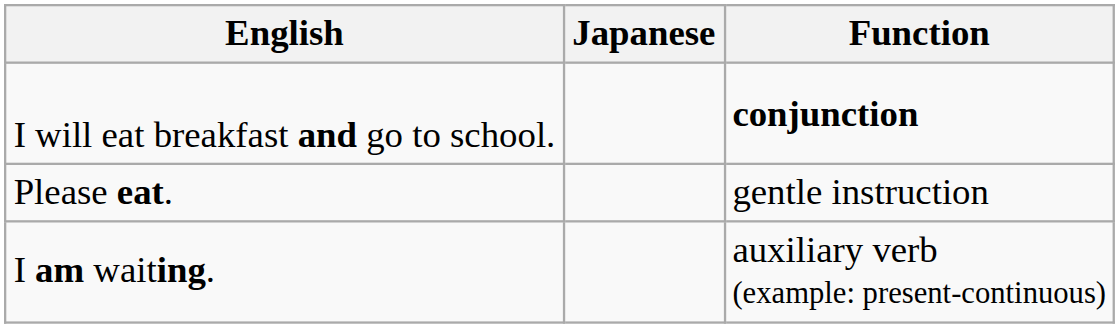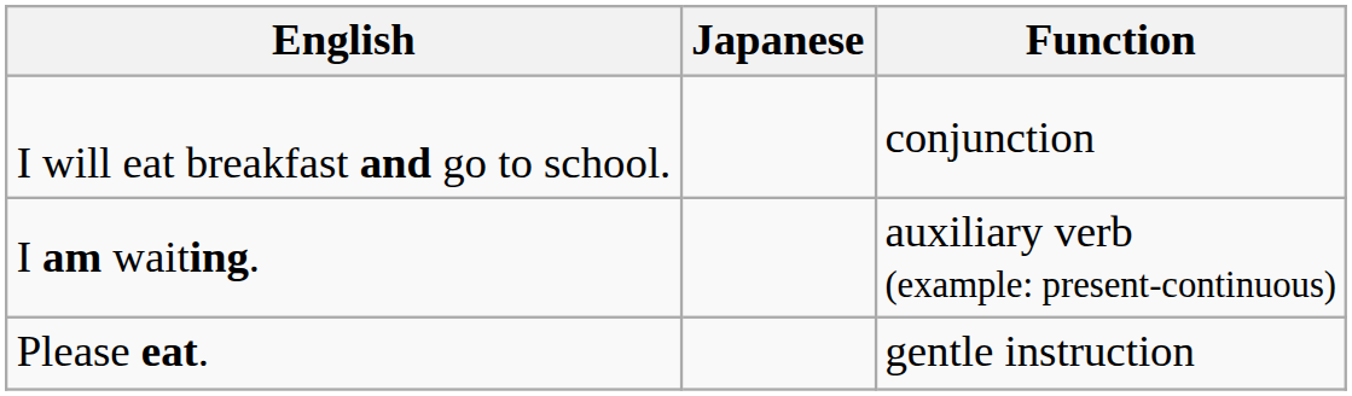I will eat breakfast and go to school. | Function: bold -> normal
rows swapped: Please eat. <-> I am waiting.
